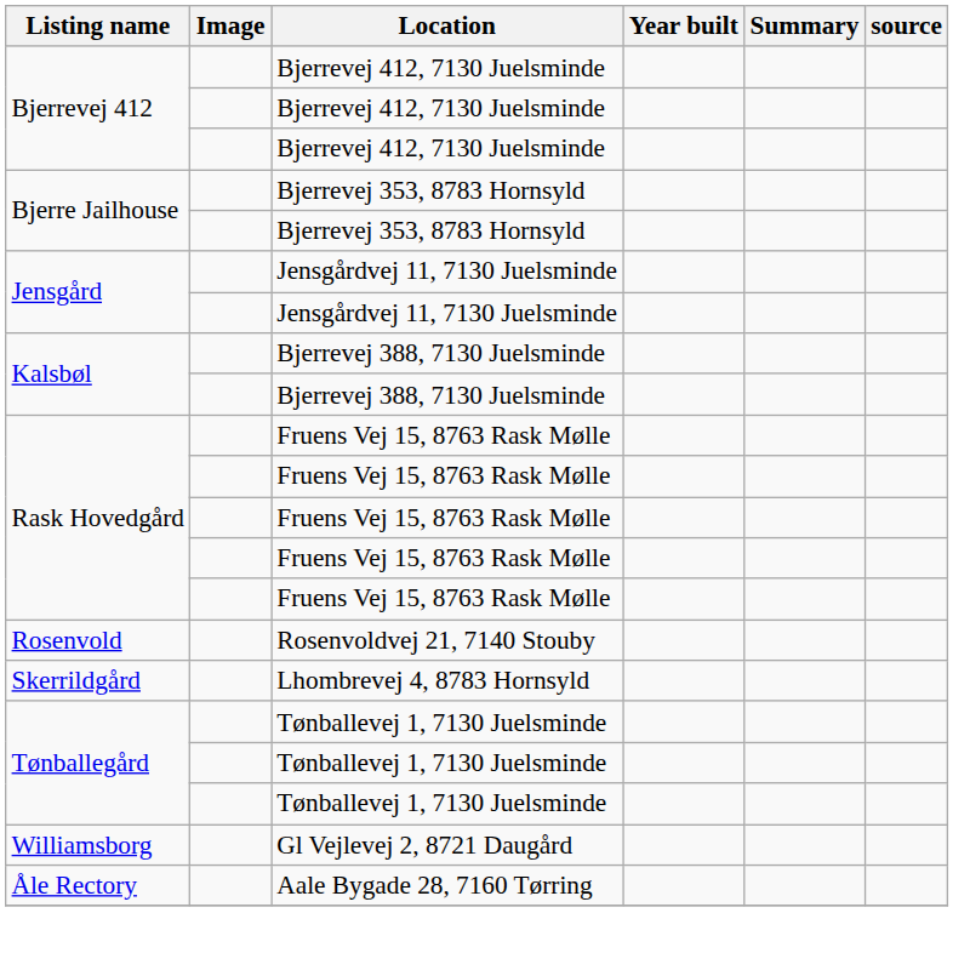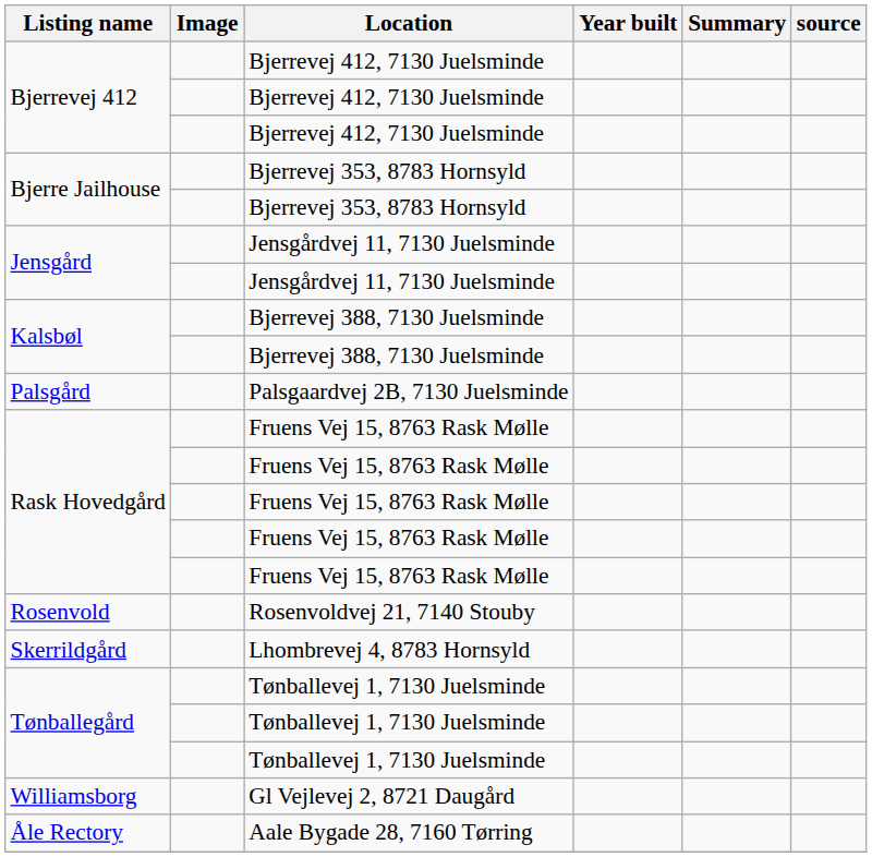+ row: Palsgård | Palsgaardvej 2B, 7130 Juelsminde
